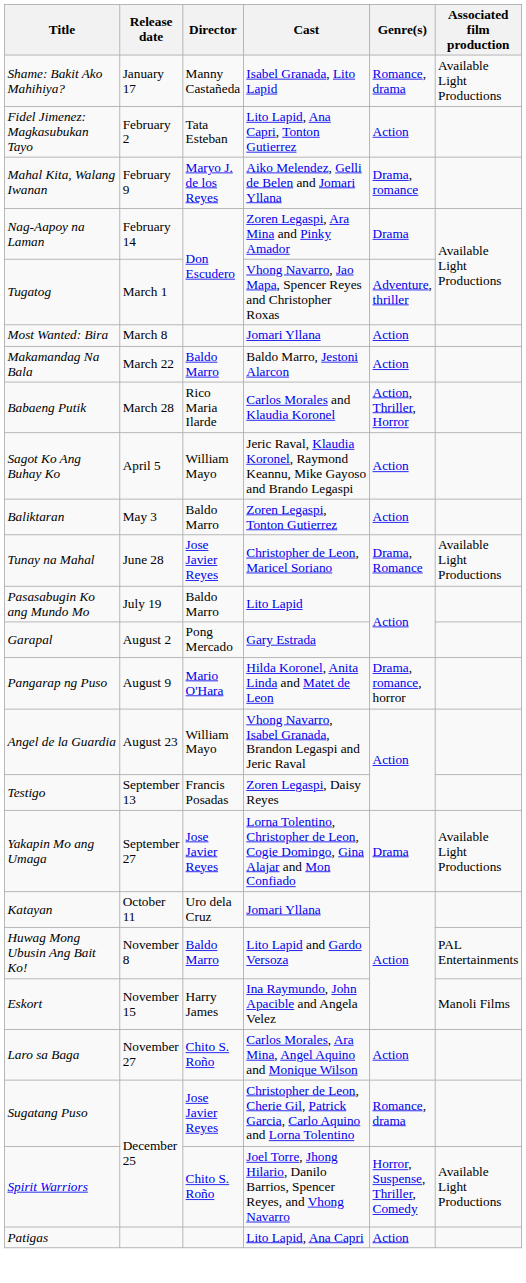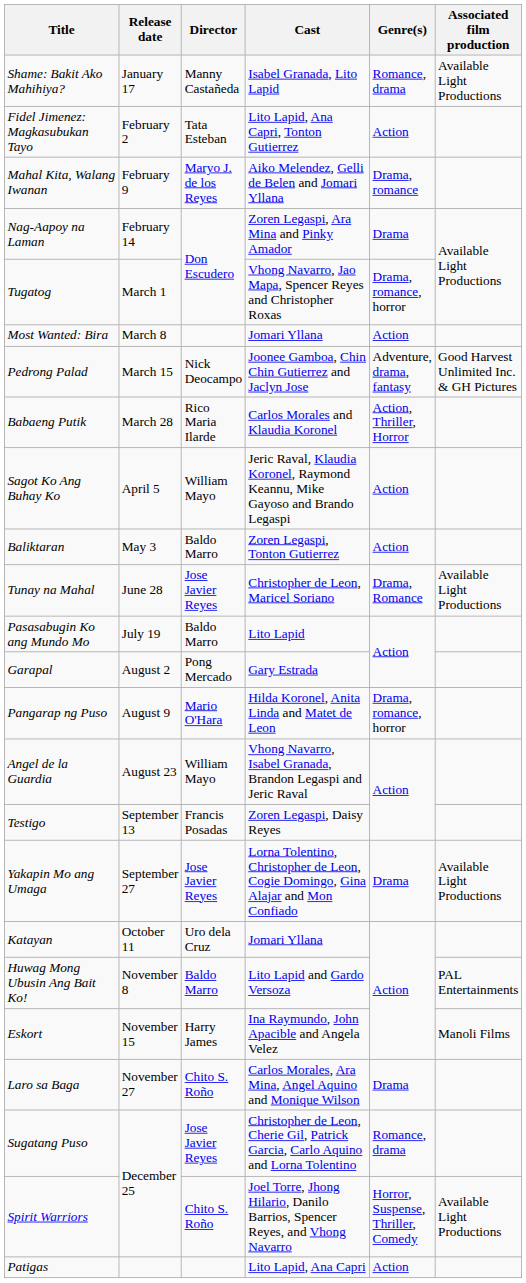Tugatog | Genre(s): Adventure, thriller -> Drama, romance, horror
+ row: Pedrong Palad | March 15 | Nick Deocampo | Joonee Gamboa, Chin Chin Gutierrez and Jaclyn Jose | Adventure, drama, fantasy | Good Harvest Unlimited Inc. & GH Pictures
- row: Makamandag Na Bala | March 22 | Baldo Marro | Baldo Marro, Jestoni Alarcon | Action
Laro sa Baga | Genre(s): Action -> Drama
